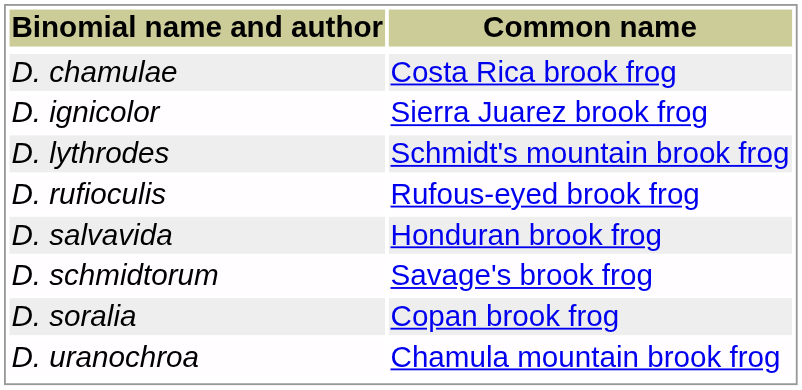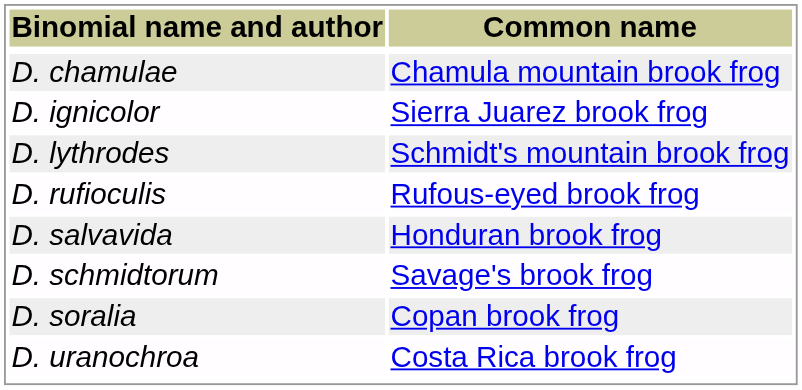D. chamulae | Common name: Costa Rica brook frog -> Chamula mountain brook frog
D. uranochroa | Common name: Chamula mountain brook frog -> Costa Rica brook frog
